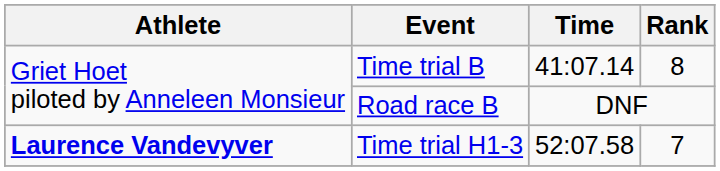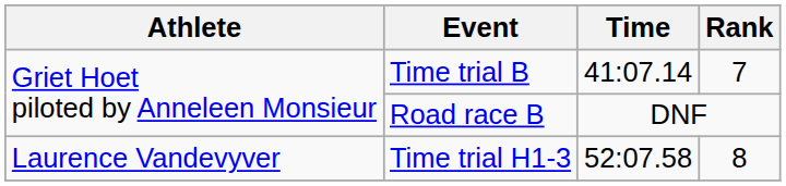Time trial B | Rank: 8 -> 7
Time trial H1-3 | Athlete: bold -> normal
Time trial H1-3 | Rank: 7 -> 8
